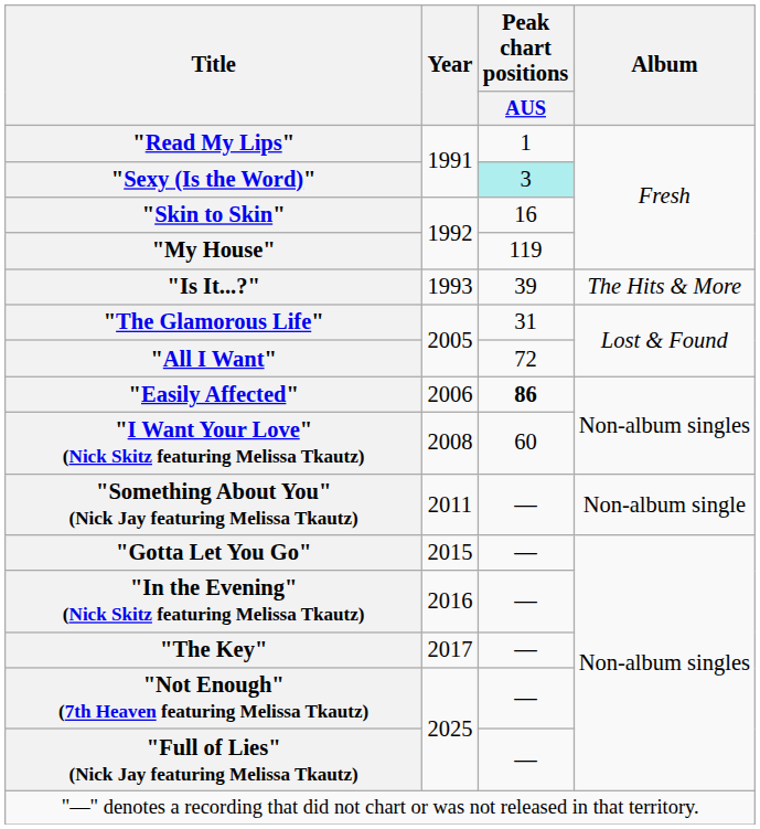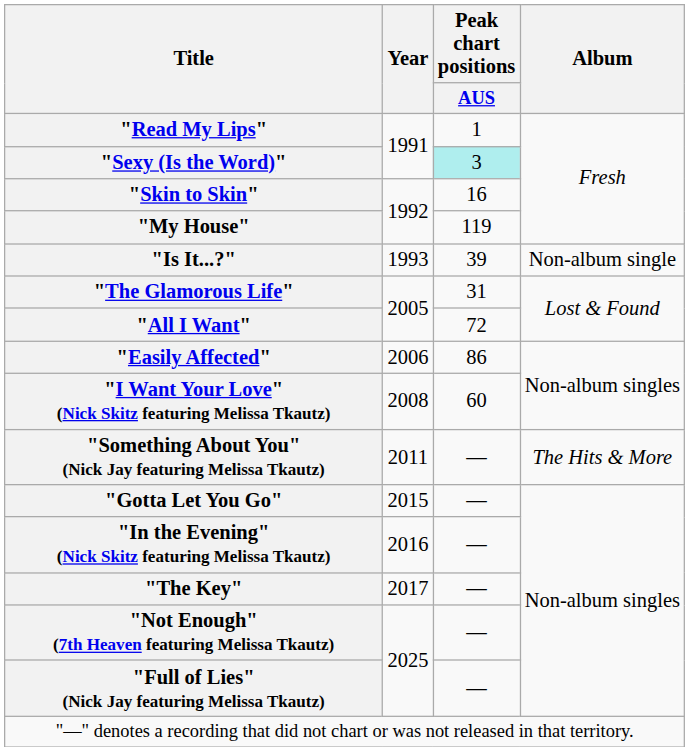"Is It...?" | Album: The Hits & More -> Non-album single
"Easily Affected" | Peak chart positions / AUS: bold -> normal
"Something About You" (Nick Jay featuring Melissa Tkautz) | Album: Non-album single -> The Hits & More
